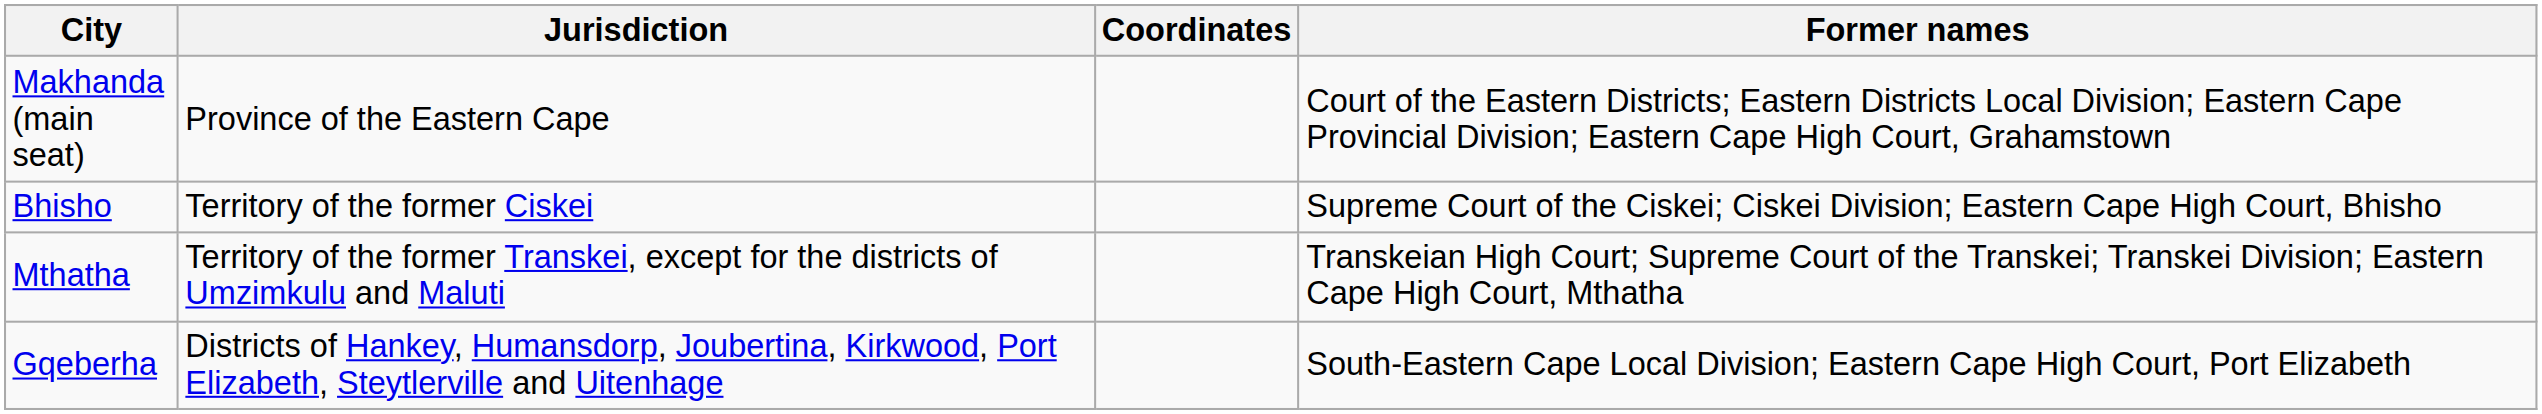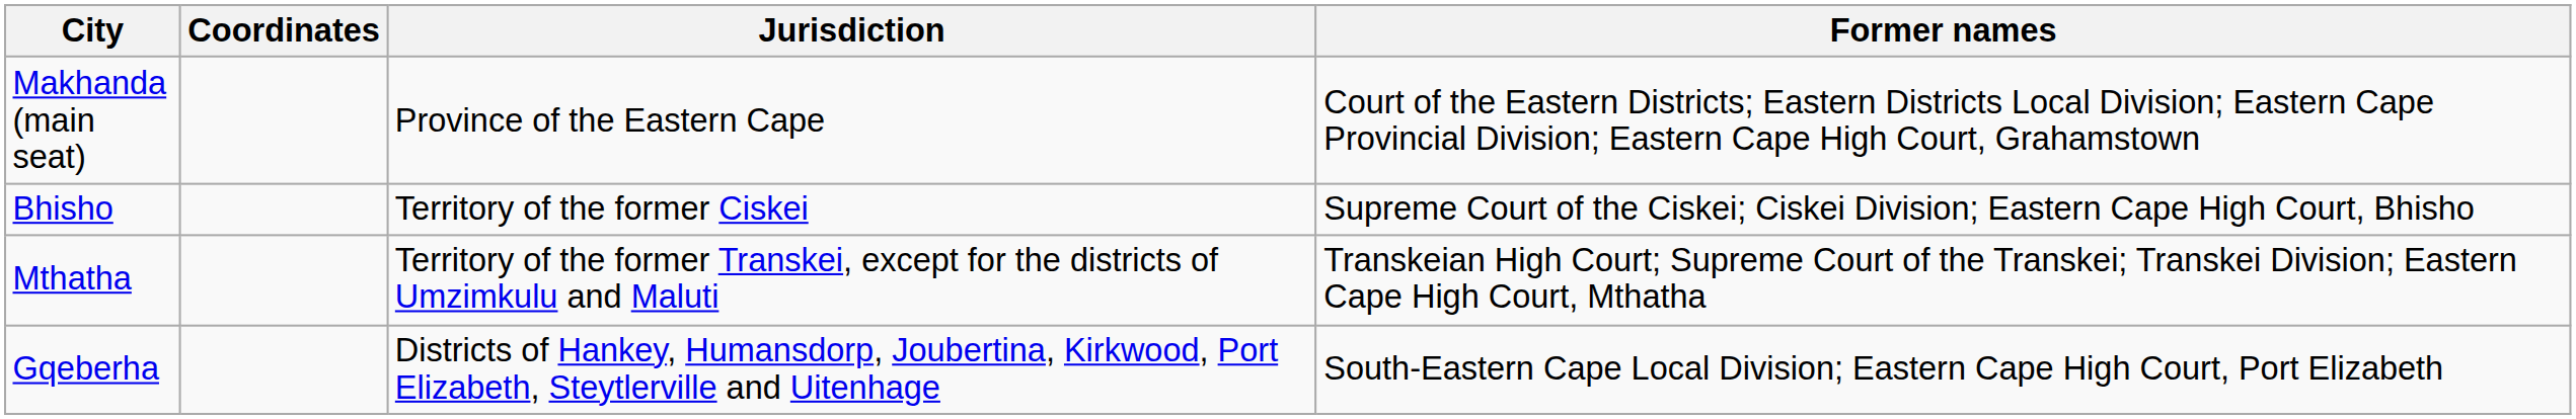columns swapped: Coordinates <-> Jurisdiction
